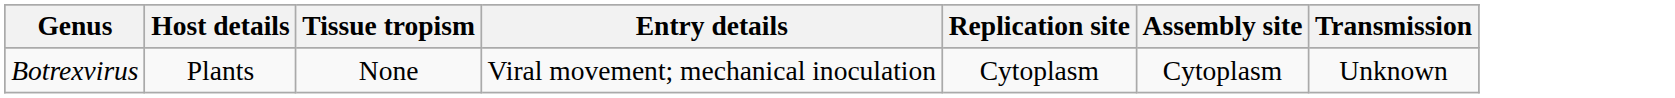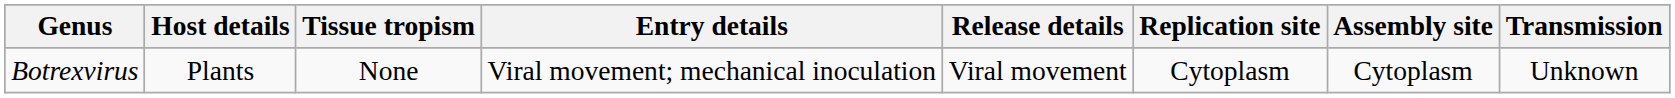+ column: Release details | Viral movement
